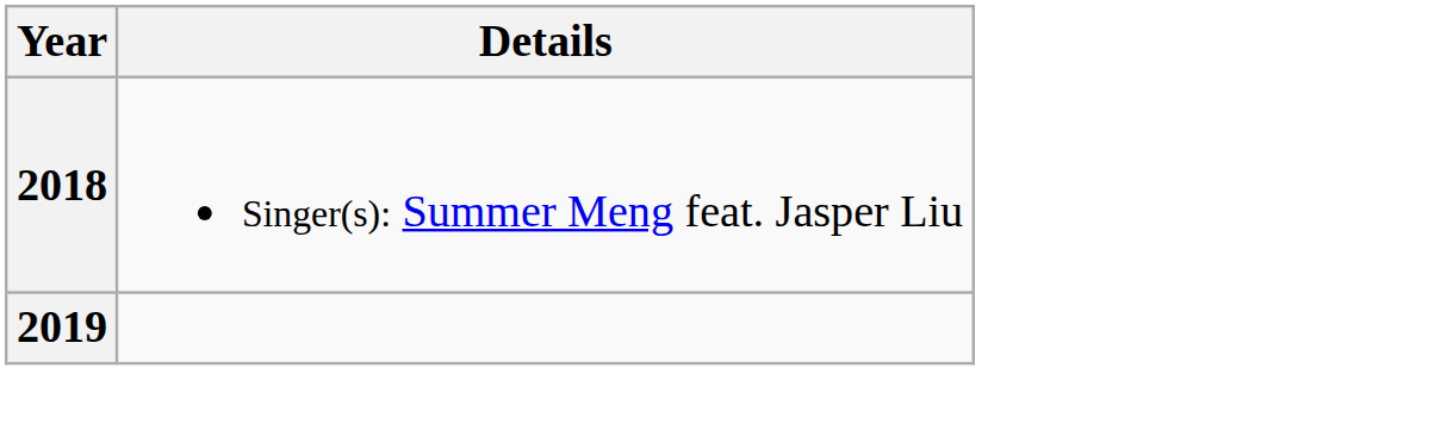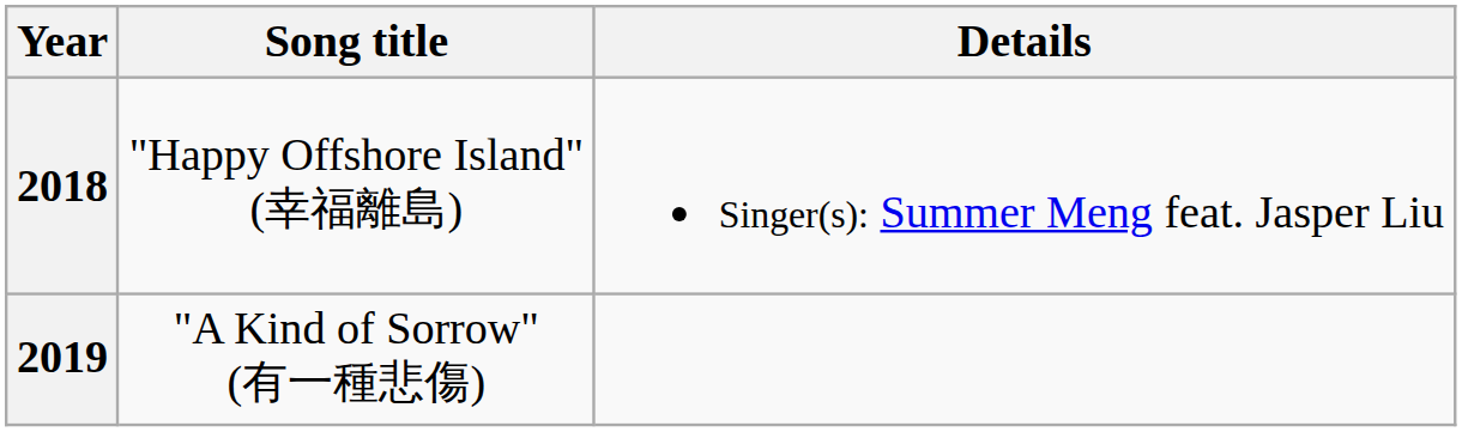+ column: Song title | "Happy Offshore Island" (幸福離島) | "A Kind of Sorrow" (有一種悲傷)
